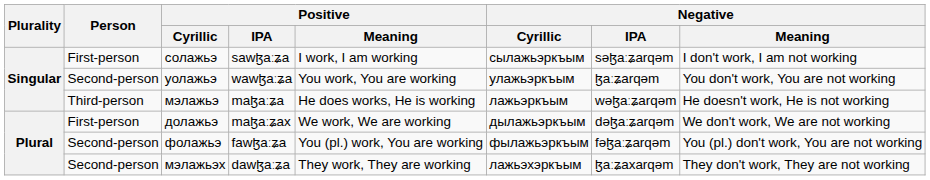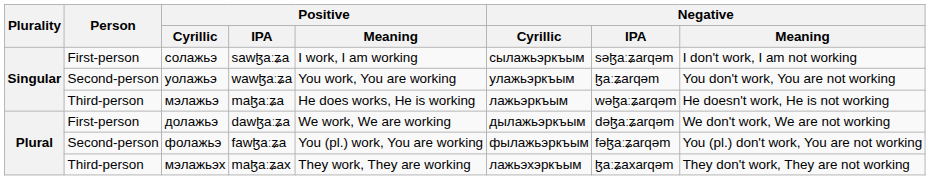долажьэ | Positive / IPA: maɮaːʑax -> dawɮaːʑa
мэлажьэх | Person: Second-person -> Third-person
мэлажьэх | Positive / IPA: dawɮaːʑa -> maɮaːʑax
